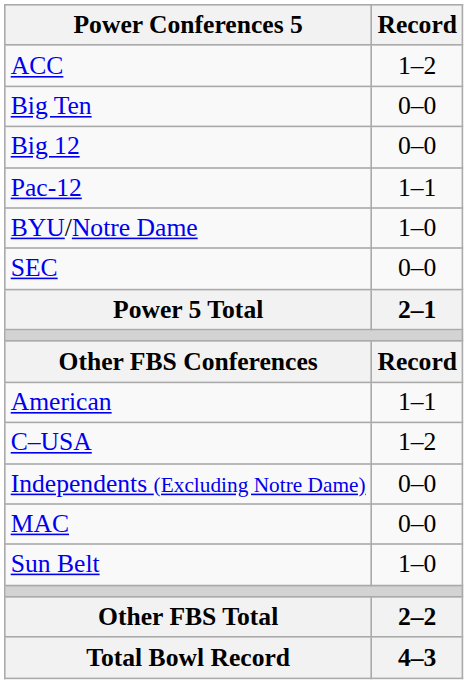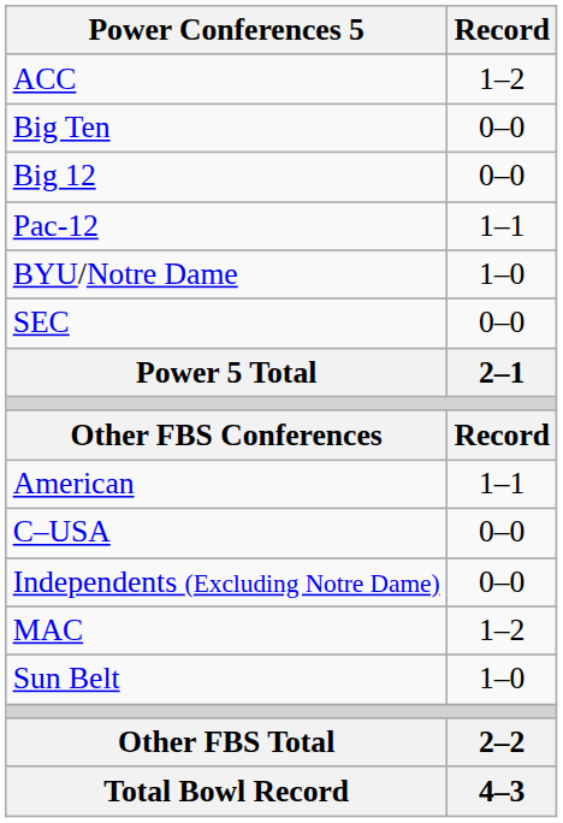C–USA | Record: 1–2 -> 0–0
MAC | Record: 0–0 -> 1–2
